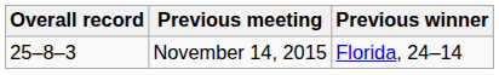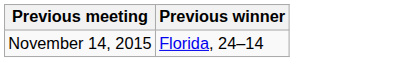- column: Overall record | 25–8–3
